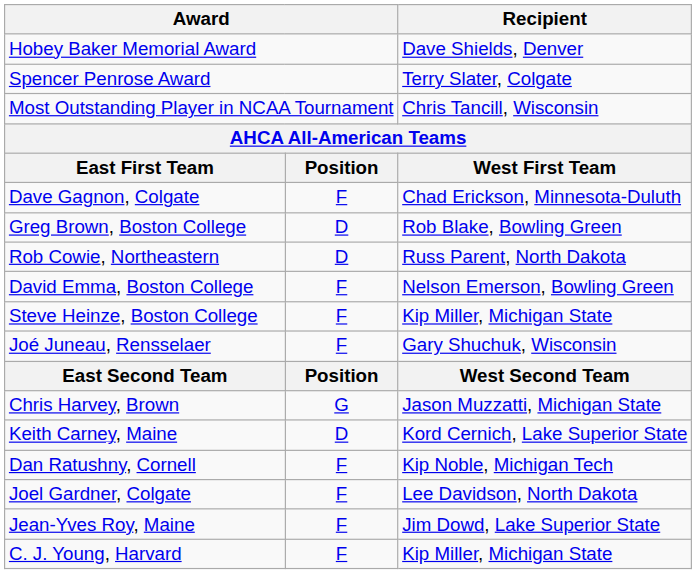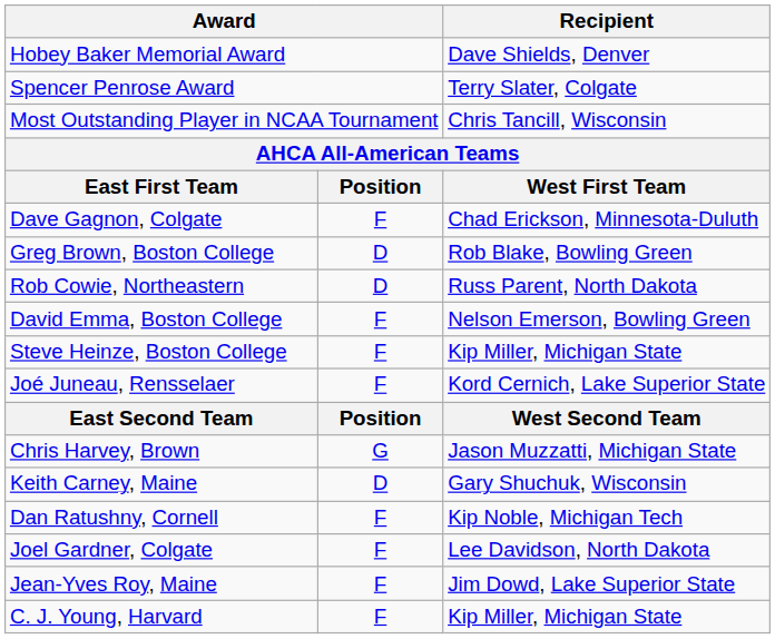Joé Juneau, Rensselaer | Recipient: Gary Shuchuk, Wisconsin -> Kord Cernich, Lake Superior State
Keith Carney, Maine | Recipient: Kord Cernich, Lake Superior State -> Gary Shuchuk, Wisconsin
